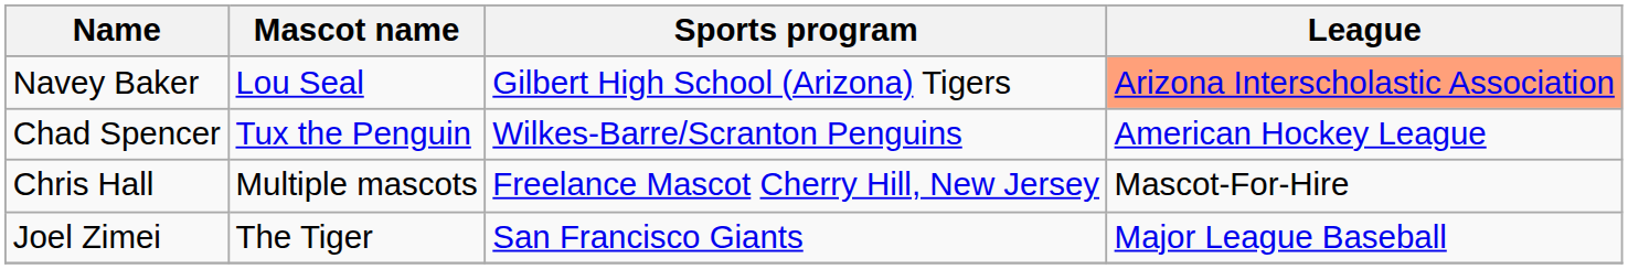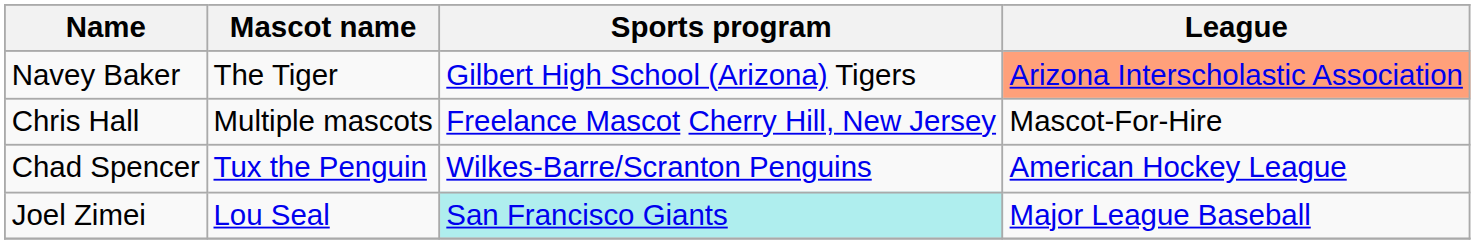Navey Baker | Mascot name: Lou Seal -> The Tiger
rows swapped: Chris Hall <-> Chad Spencer
Joel Zimei | Mascot name: The Tiger -> Lou Seal
Joel Zimei | Sports program: no background -> paleturquoise background
